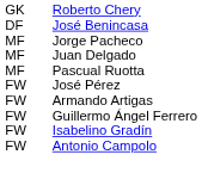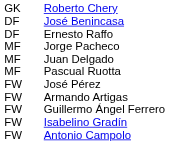+ row: DF | Ernesto Raffo
